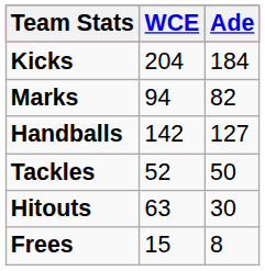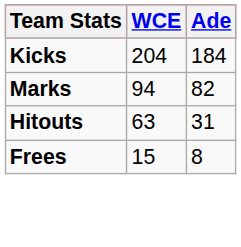- row: Handballs | 142 | 127
- row: Tackles | 52 | 50
Hitouts | Ade: 30 -> 31
